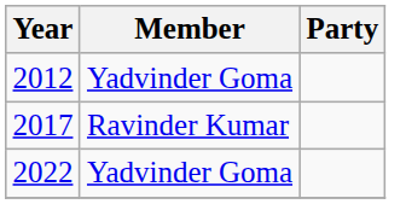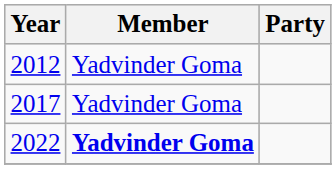2017 | Member: Ravinder Kumar -> Yadvinder Goma
2022 | Member: normal -> bold
